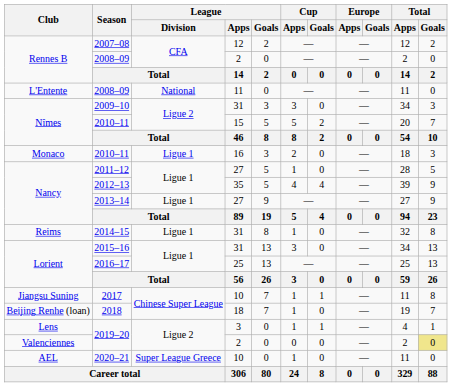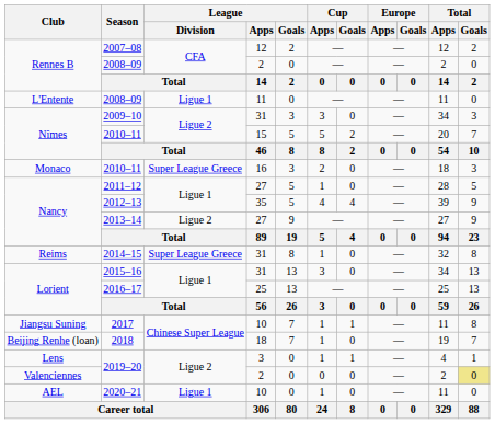L'Entente / 2008–09 | League / Division: National -> Ligue 1
Monaco / 2010–11 | League / Division: Ligue 1 -> Super League Greece
2013–14 | League / Division: Ligue 1 -> Ligue 2
2014–15 | League / Division: Ligue 1 -> Super League Greece
2020–21 | League / Division: Super League Greece -> Ligue 1
